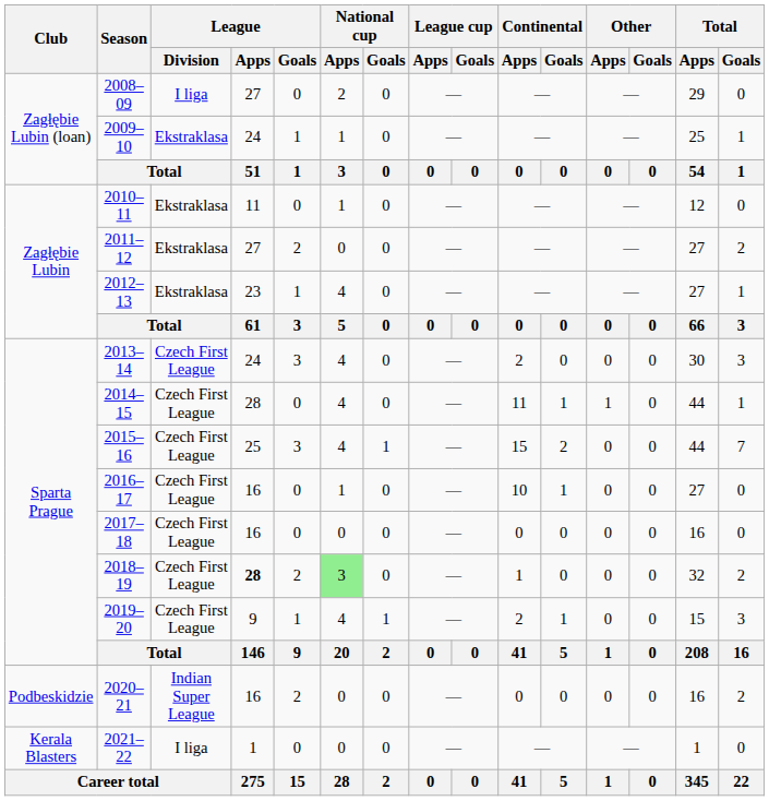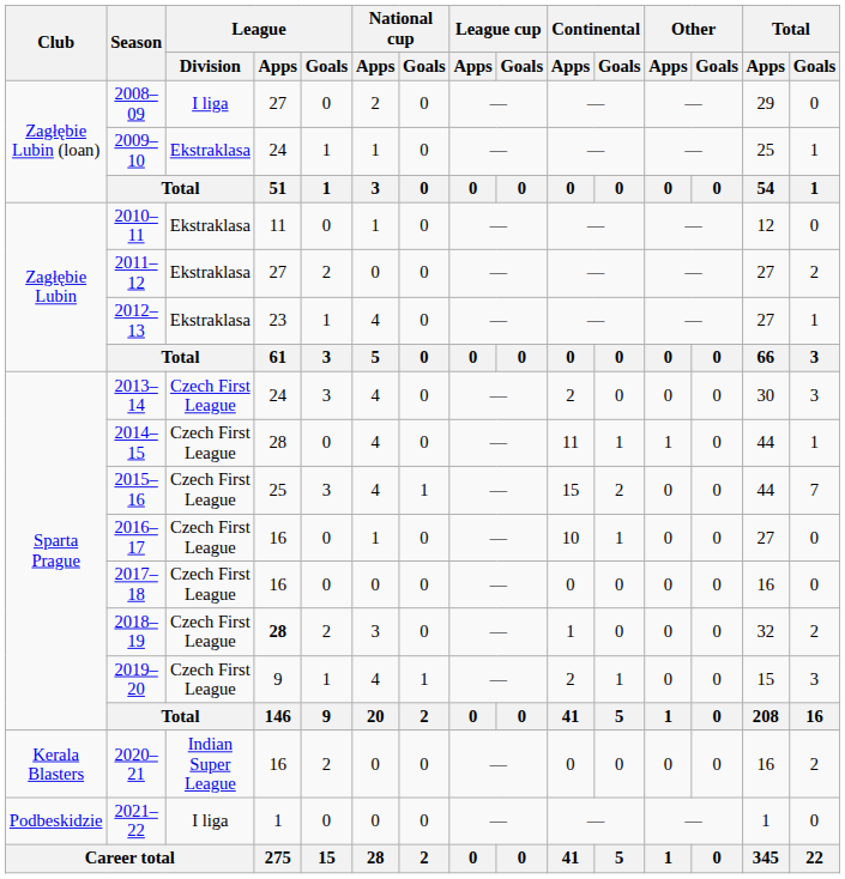2018–19 | National cup / Apps: lightgreen background -> no background
2020–21 | Club: Podbeskidzie -> Kerala Blasters
2021–22 | Club: Kerala Blasters -> Podbeskidzie
